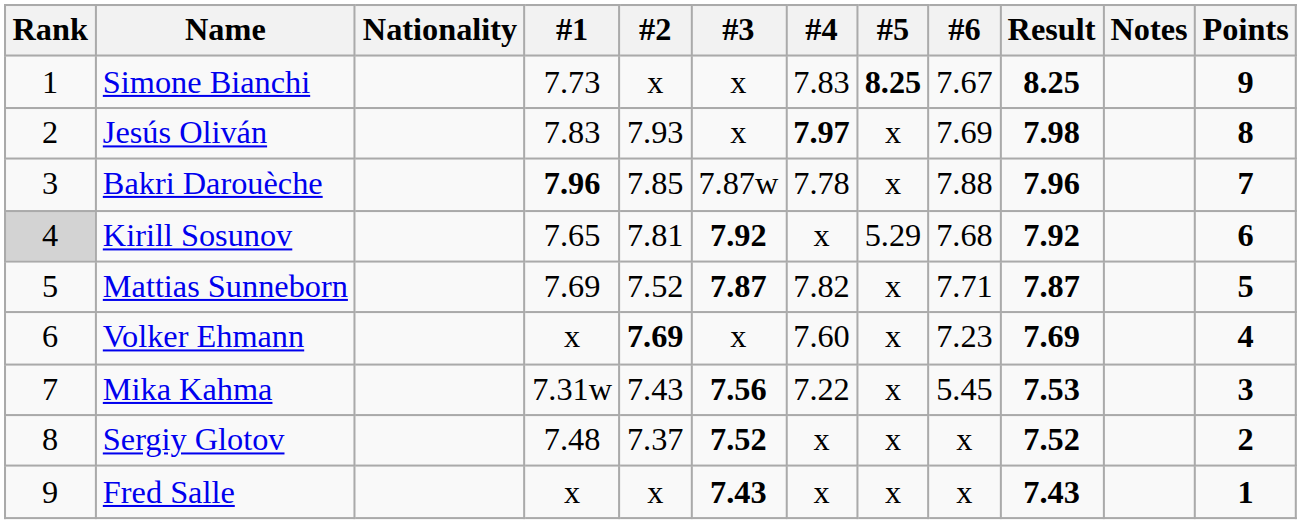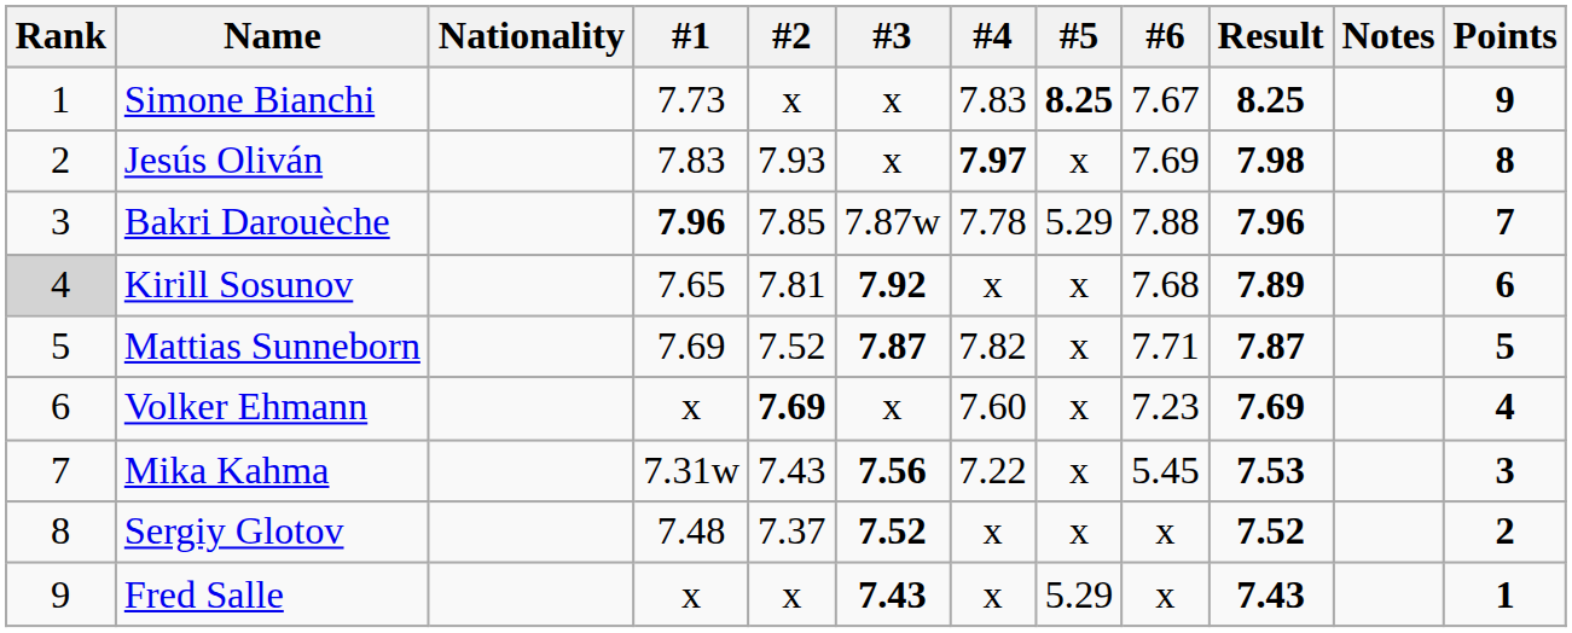Bakri Darouèche | #5: x -> 5.29
Kirill Sosunov | #5: 5.29 -> x
Kirill Sosunov | Result: 7.92 -> 7.89
Fred Salle | #5: x -> 5.29
